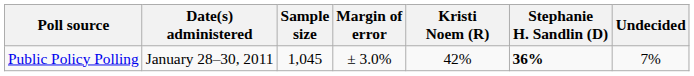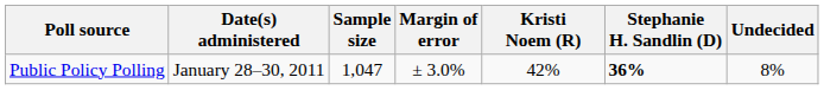Public Policy Polling | Sample size: 1,045 -> 1,047
Public Policy Polling | Undecided: 7% -> 8%
